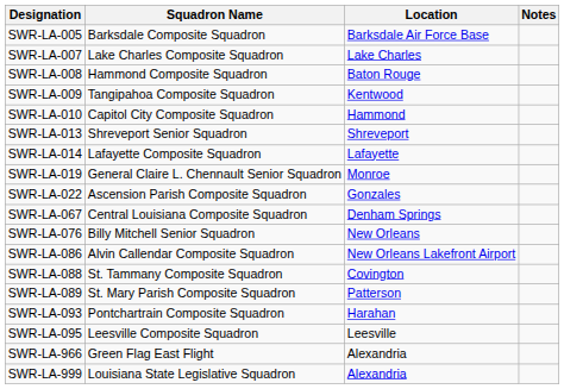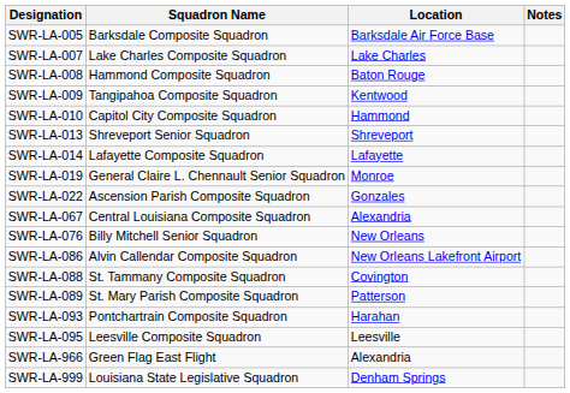SWR-LA-067 | Location: Denham Springs -> Alexandria
SWR-LA-999 | Location: Alexandria -> Denham Springs
